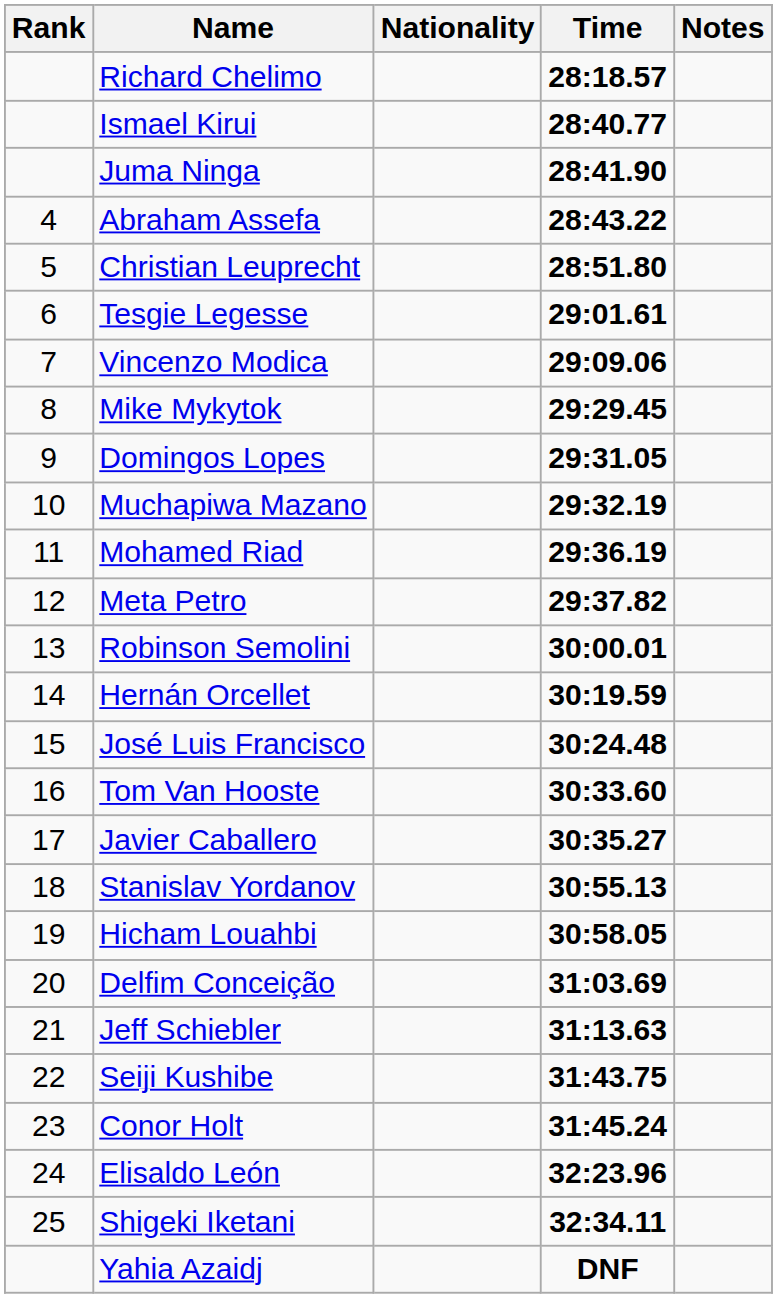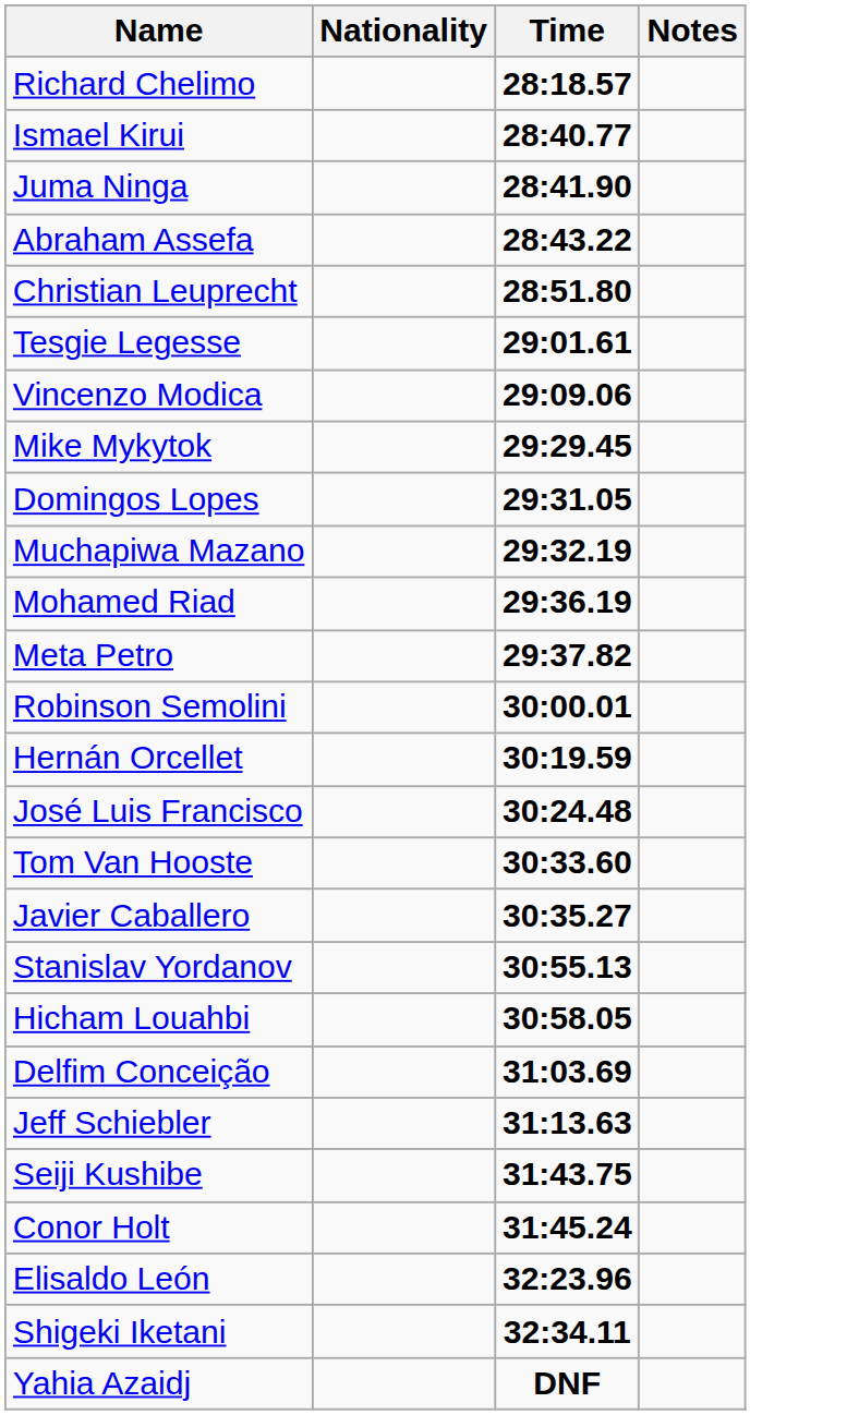- column: Rank | 4 | 5 | 6 | 7 | 8 | 9 | 10 | 11 | 12 | 13 | 14 | 15 | 16 | 17 | 18 | 19 | 20 | 21 | 22 | 23 | 24 | 25
